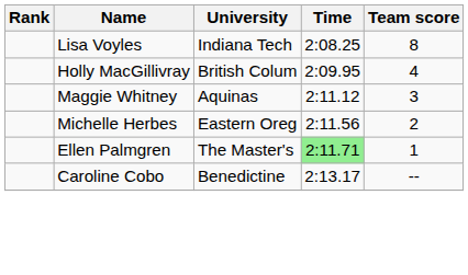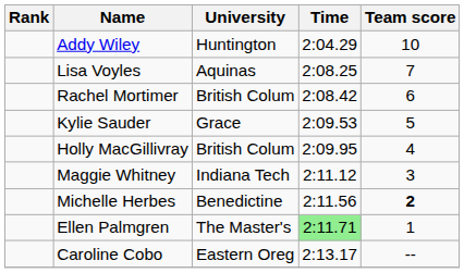+ row: Addy Wiley | Huntington | 2:04.29 | 10
Lisa Voyles | University: Indiana Tech -> Aquinas
Lisa Voyles | Team score: 8 -> 7
+ row: Rachel Mortimer | British Colum | 2:08.42 | 6
+ row: Kylie Sauder | Grace | 2:09.53 | 5
Maggie Whitney | University: Aquinas -> Indiana Tech
Michelle Herbes | University: Eastern Oreg -> Benedictine
Michelle Herbes | Team score: normal -> bold
Caroline Cobo | University: Benedictine -> Eastern Oreg
